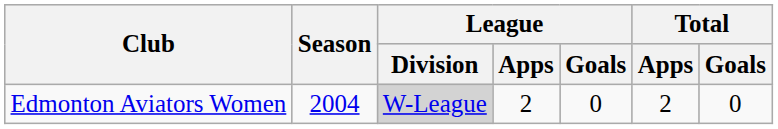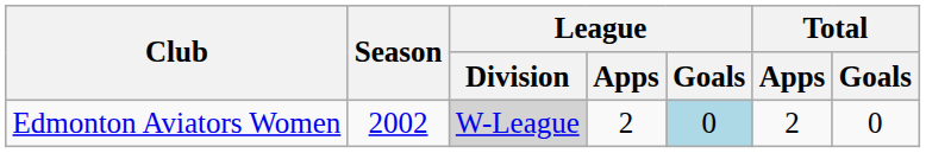Edmonton Aviators Women | Season: 2004 -> 2002
Edmonton Aviators Women | League / Goals: no background -> lightblue background
